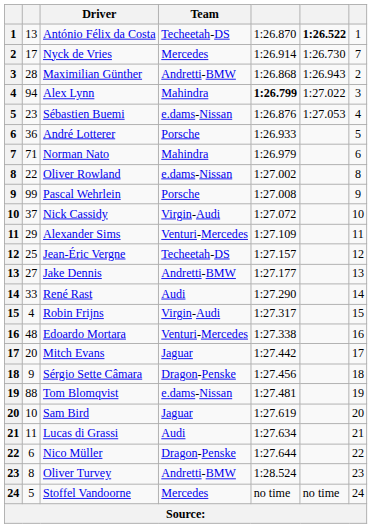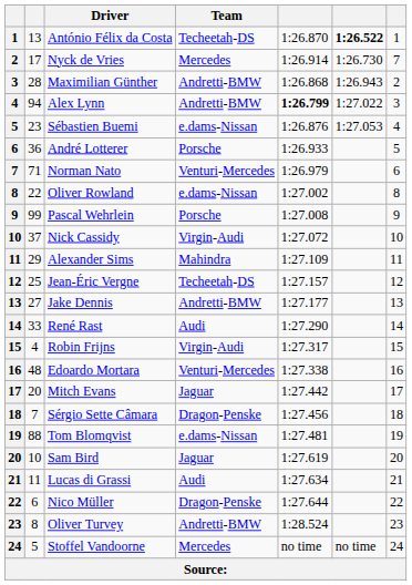Alex Lynn | Team: Mahindra -> Andretti-BMW
Norman Nato | Team: Mahindra -> Venturi-Mercedes
Alexander Sims | Team: Venturi-Mercedes -> Mahindra
Sérgio Sette Câmara | column 2: 9 -> 7
